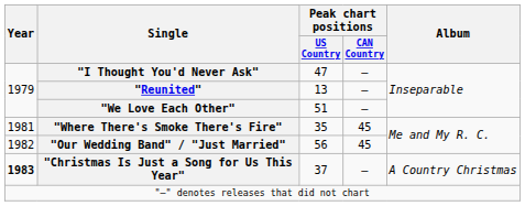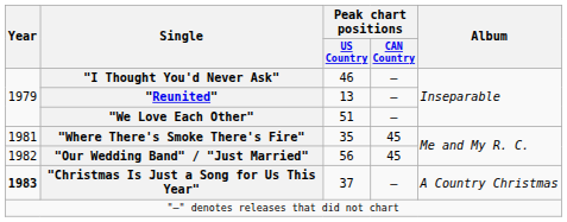"I Thought You'd Never Ask" | Peak chart positions / US Country: 47 -> 46
